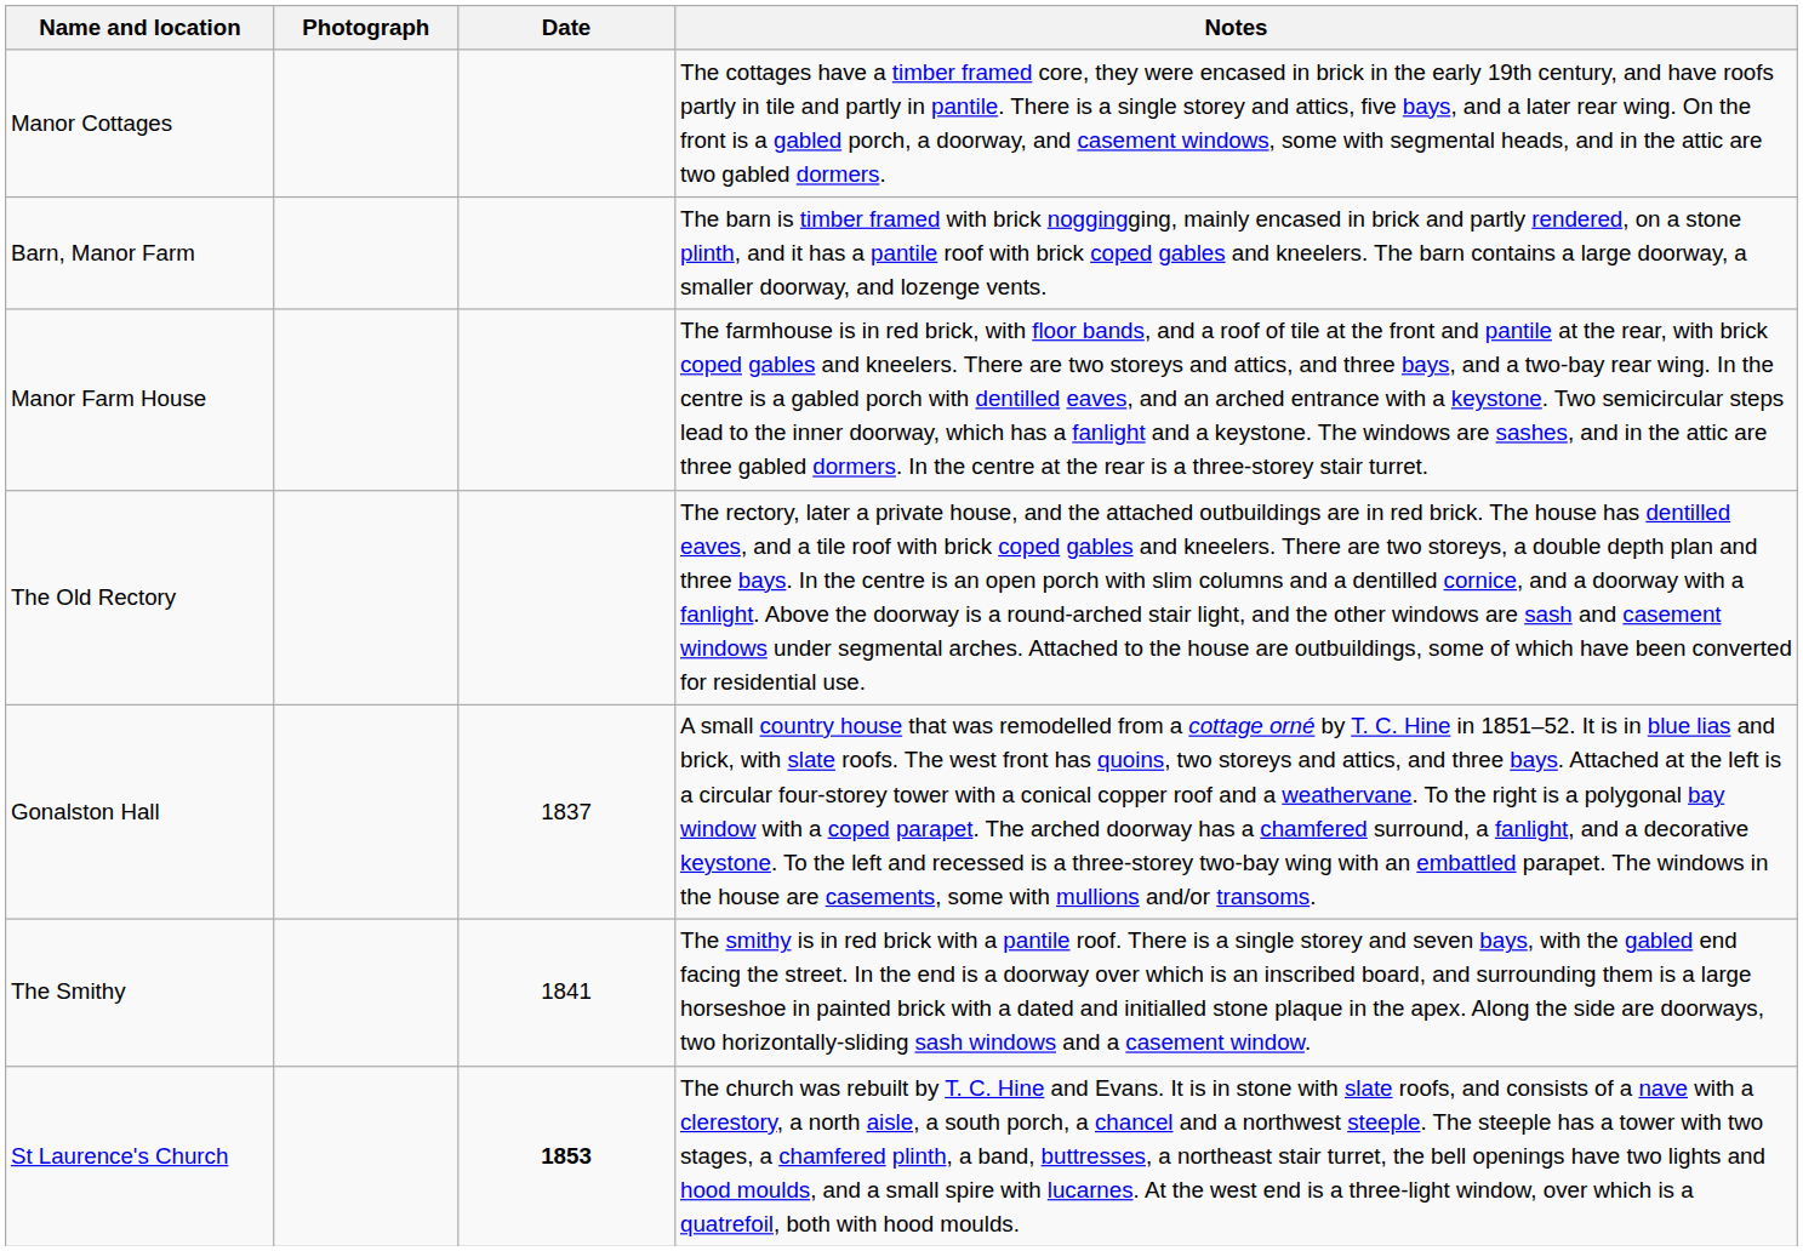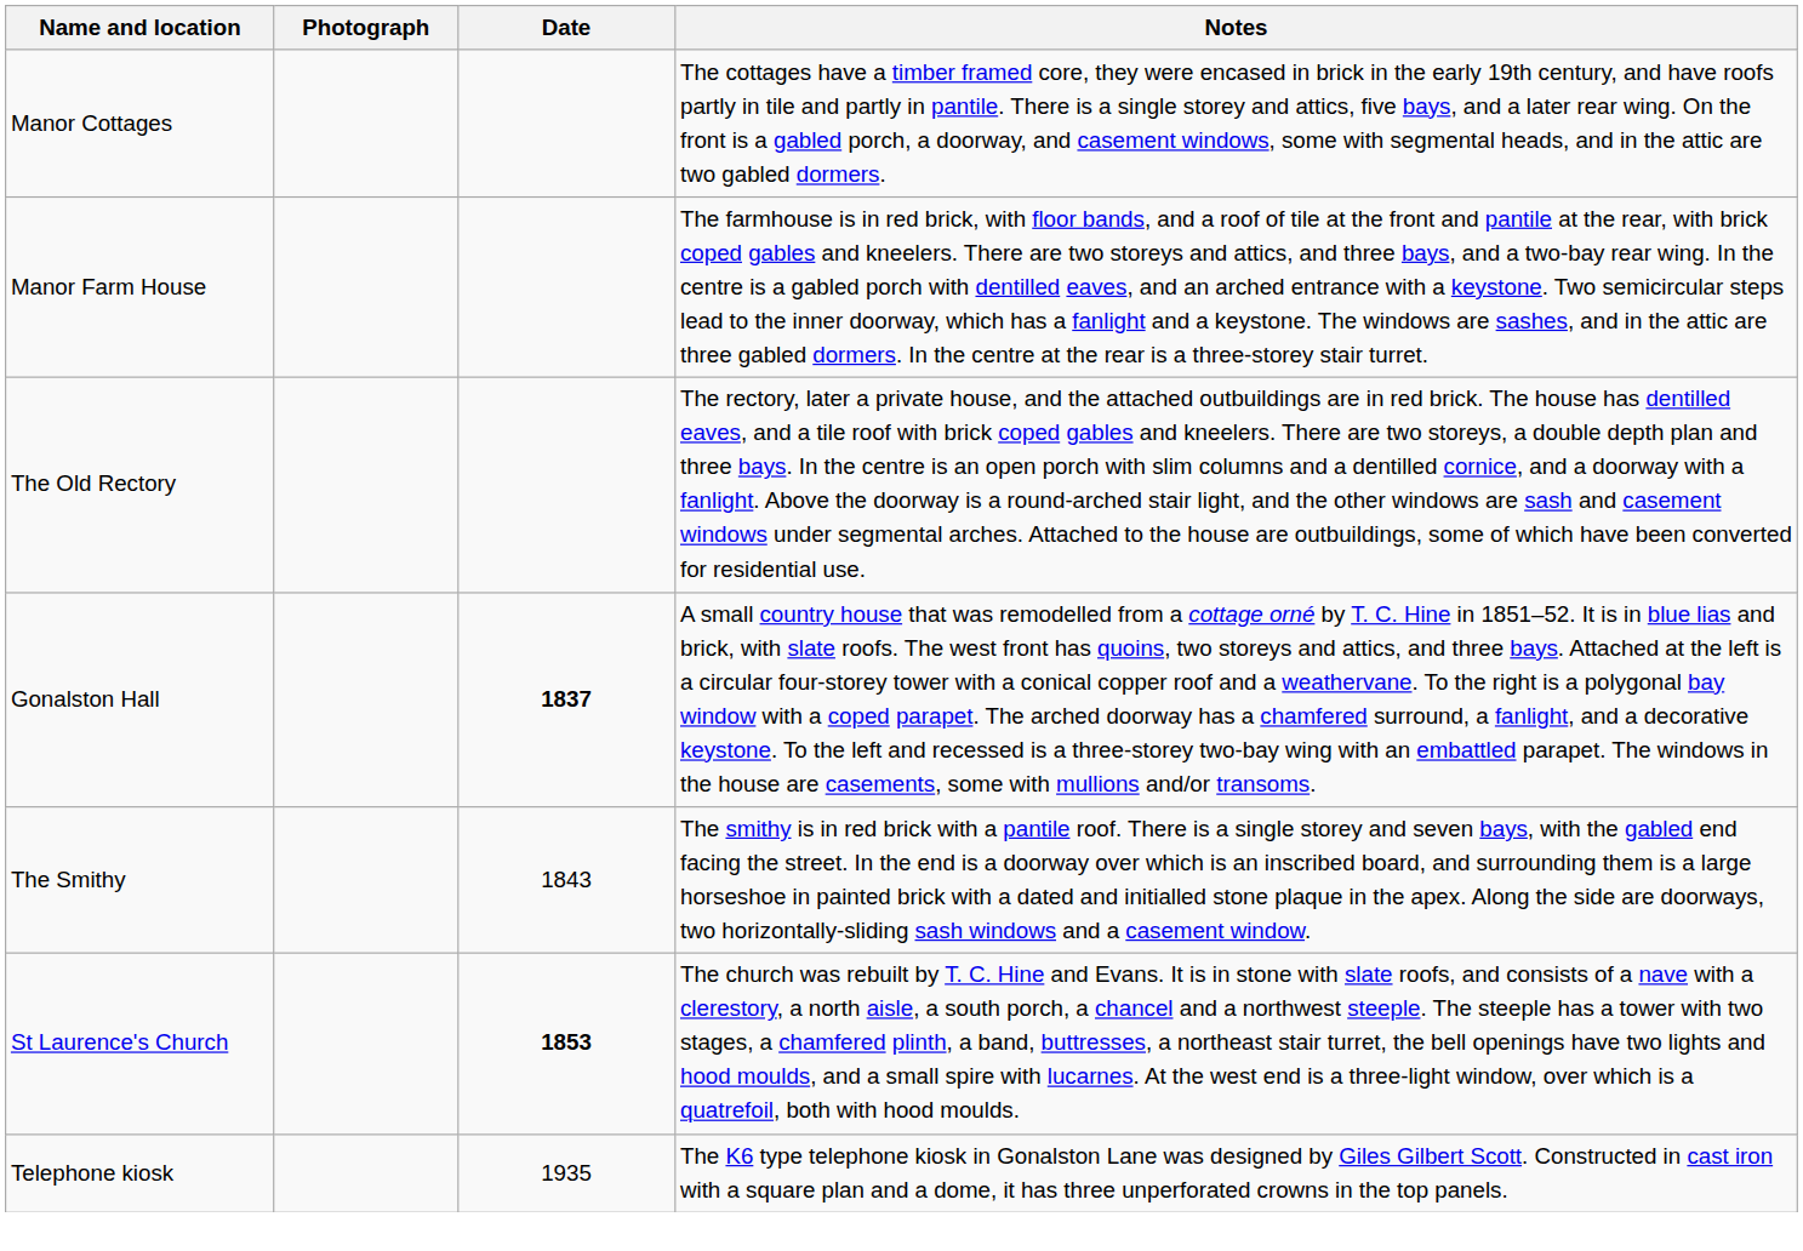- row: Barn, Manor Farm | The barn is timber framed with brick noggingging, mainly encased in brick and partly rendered, on a stone plinth, and it has a pantile roof with brick coped gables and kneelers. The barn contains a large doorway, a smaller doorway, and lozenge vents.
Gonalston Hall | Date: normal -> bold
The Smithy | Date: 1841 -> 1843
+ row: Telephone kiosk | 1935 | The K6 type telephone kiosk in Gonalston Lane was designed by Giles Gilbert Scott. Constructed in cast iron with a square plan and a dome, it has three unperforated crowns in the top panels.
